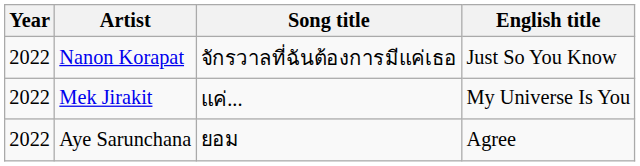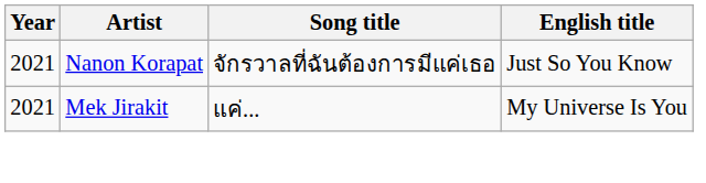Nanon Korapat | Year: 2022 -> 2021
Mek Jirakit | Year: 2022 -> 2021
- row: 2022 | Aye Sarunchana | ยอม | Agree
